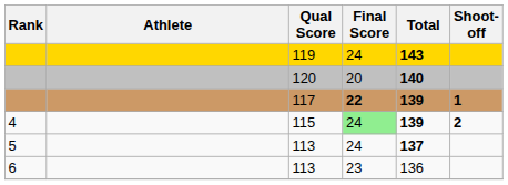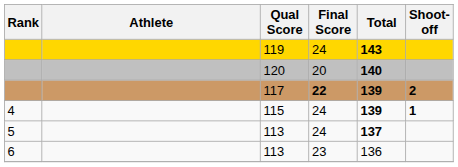117 | Shoot-off: 1 -> 2
115 | Final Score: lightgreen background -> no background
115 | Shoot-off: 2 -> 1
